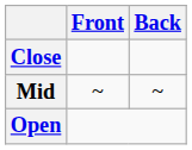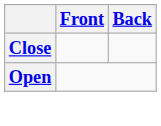- row: Mid | ~ | ~
